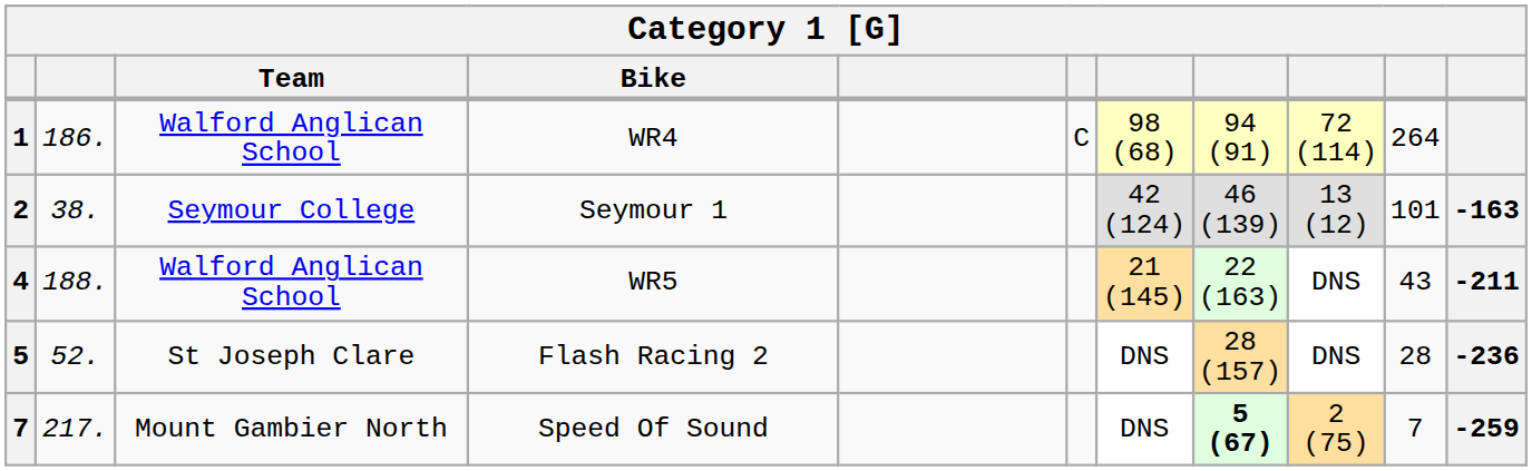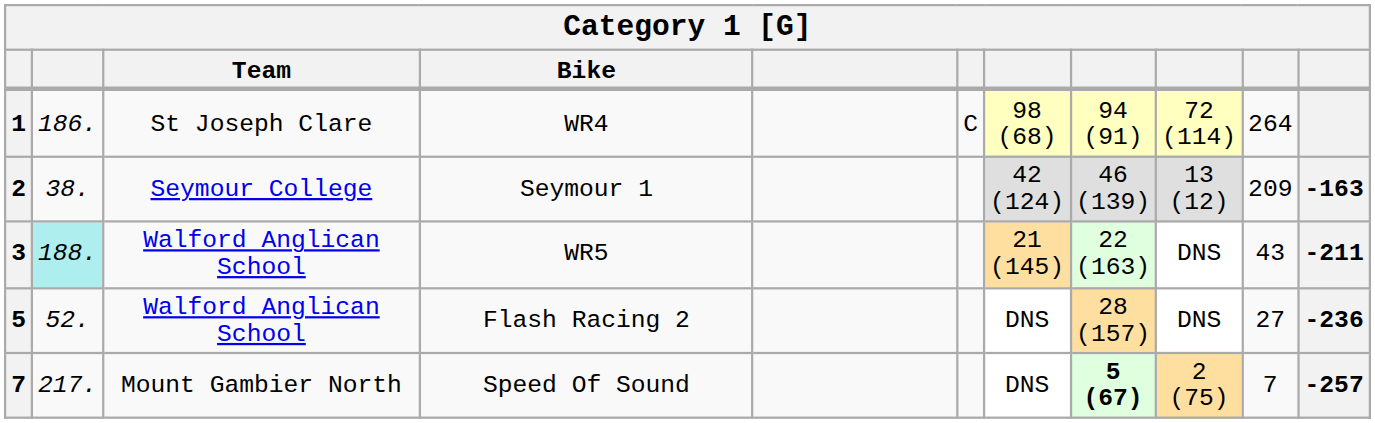WR4 | Team: Walford Anglican School -> St Joseph Clare
Seymour 1 | column 10: 101 -> 209
WR5 | column 1: 4 -> 3
WR5 | column 2: no background -> paleturquoise background
Flash Racing 2 | Team: St Joseph Clare -> Walford Anglican School
Flash Racing 2 | column 10: 28 -> 27
Speed Of Sound | column 11: -259 -> -257
